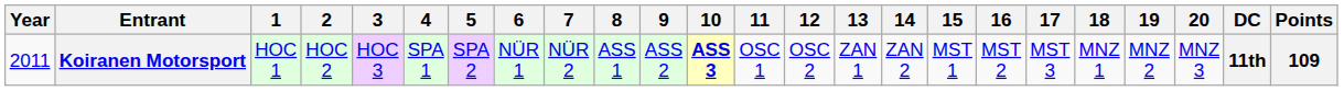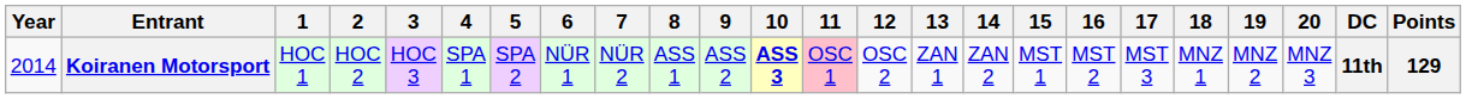Koiranen Motorsport | Year: 2011 -> 2014
Koiranen Motorsport | 11: no background -> pink background
Koiranen Motorsport | Points: 109 -> 129
